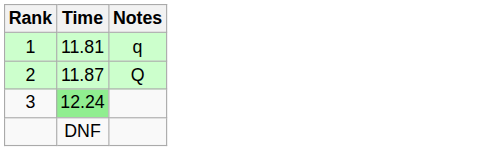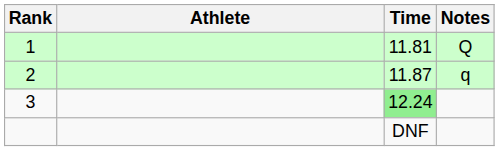+ column: Athlete
1 | Notes: q -> Q
2 | Notes: Q -> q
